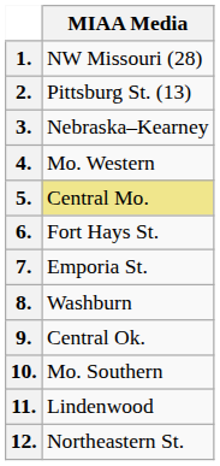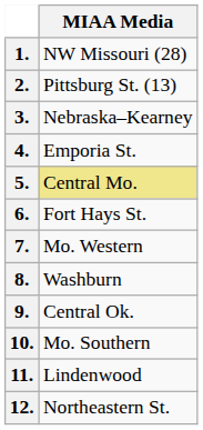4. | MIAA Media: Mo. Western -> Emporia St.
7. | MIAA Media: Emporia St. -> Mo. Western
